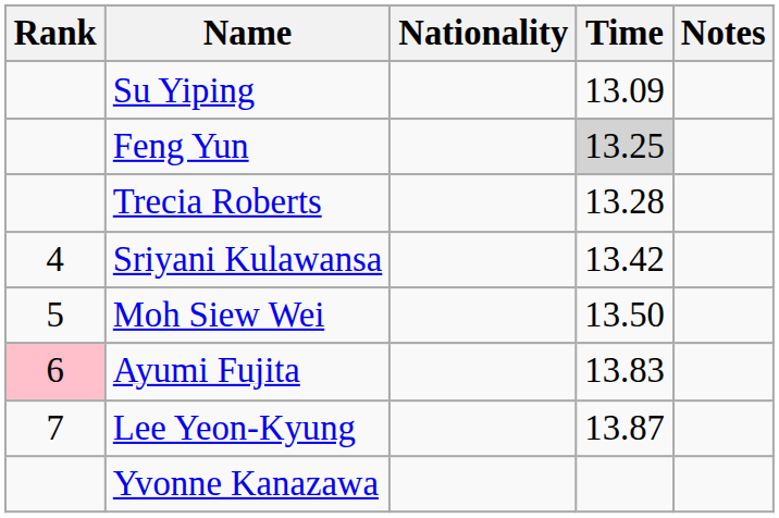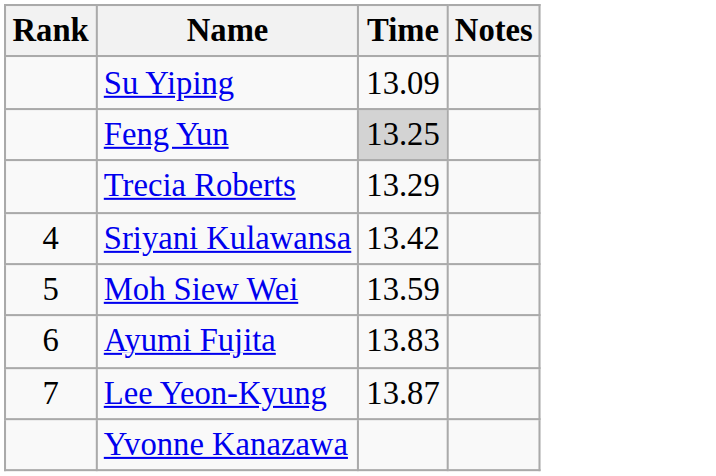- column: Nationality
Trecia Roberts | Time: 13.28 -> 13.29
Moh Siew Wei | Time: 13.50 -> 13.59
Ayumi Fujita | Rank: pink background -> no background
